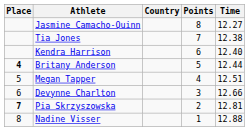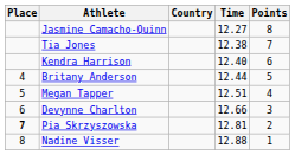columns swapped: Time <-> Points
Britany Anderson | Place: bold -> normal
